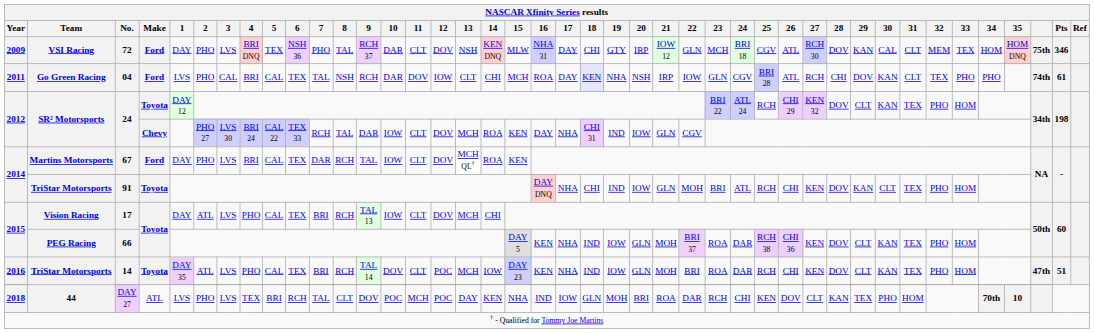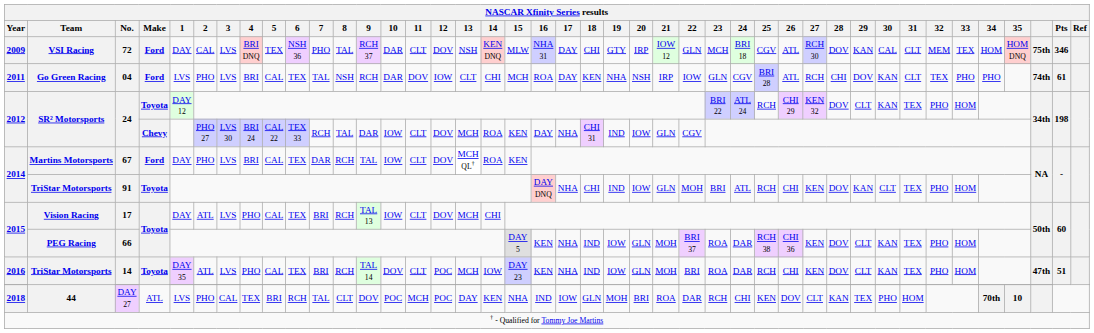72 | 2: PHO -> CAL
04 | 3: CAL -> LVS
04 | 18: lavender background -> no background
DAY 27 | 3: LVS -> CAL
